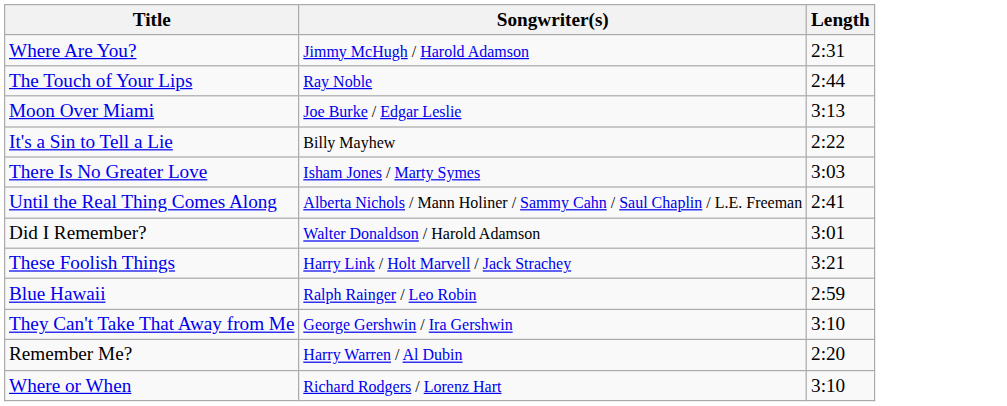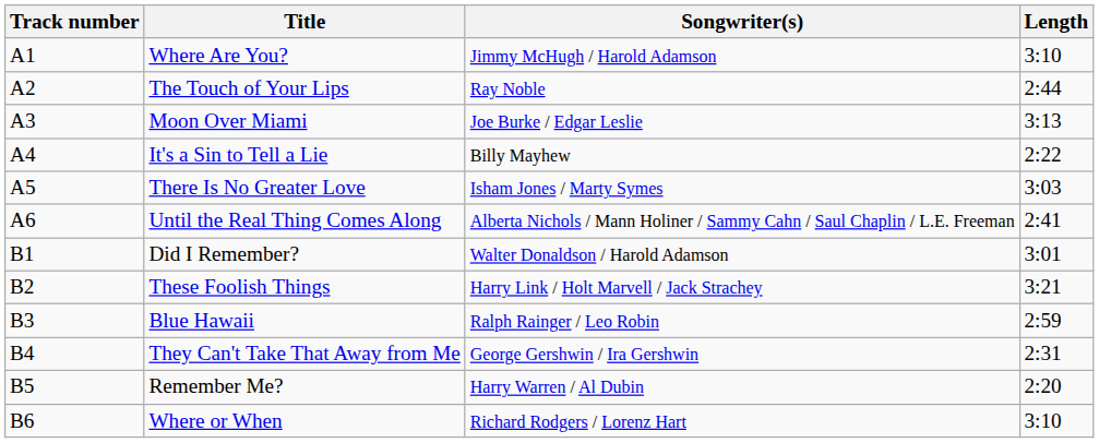+ column: Track number | A1 | A2 | A3 | A4 | A5 | A6 | B1 | B2 | B3 | B4 | B5 | B6
Where Are You? | Length: 2:31 -> 3:10
They Can't Take That Away from Me | Length: 3:10 -> 2:31
